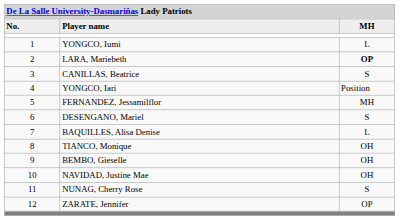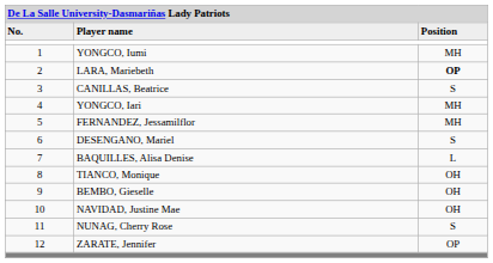Player name | column 3: MH -> Position
YONGCO, Iumi | column 3: L -> MH
YONGCO, Iari | column 3: Position -> MH
